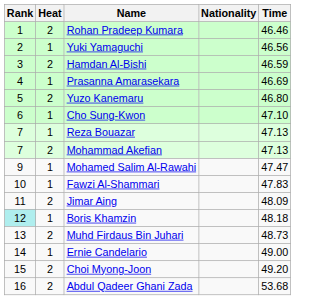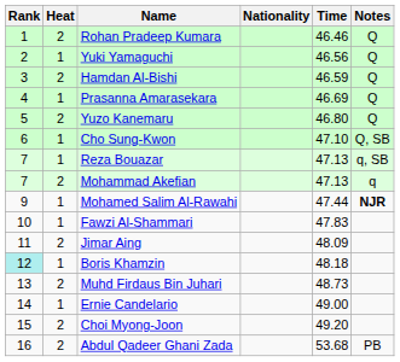+ column: Notes | Q | Q | Q | Q | Q | Q, SB | q, SB | q | NJR | PB
Mohamed Salim Al-Rawahi | Time: 47.47 -> 47.44
